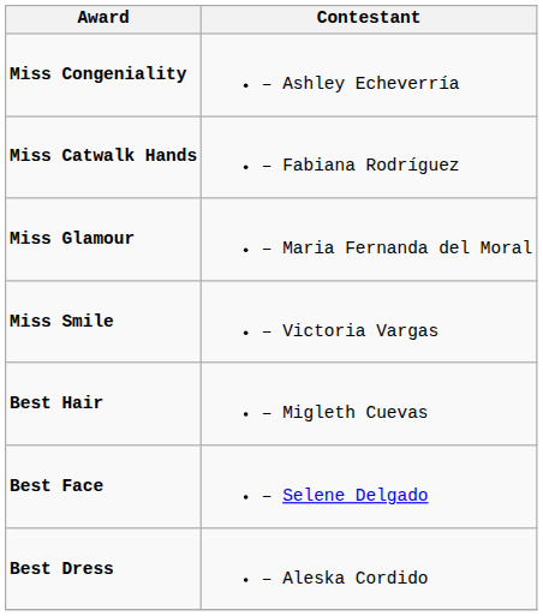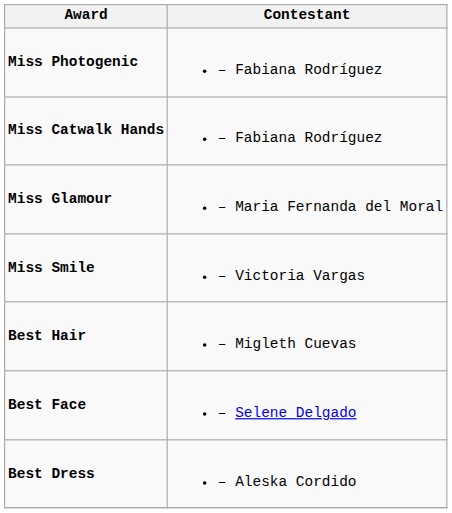- row: Miss Congeniality | – Ashley Echeverría
+ row: Miss Photogenic | – Fabiana Rodríguez
